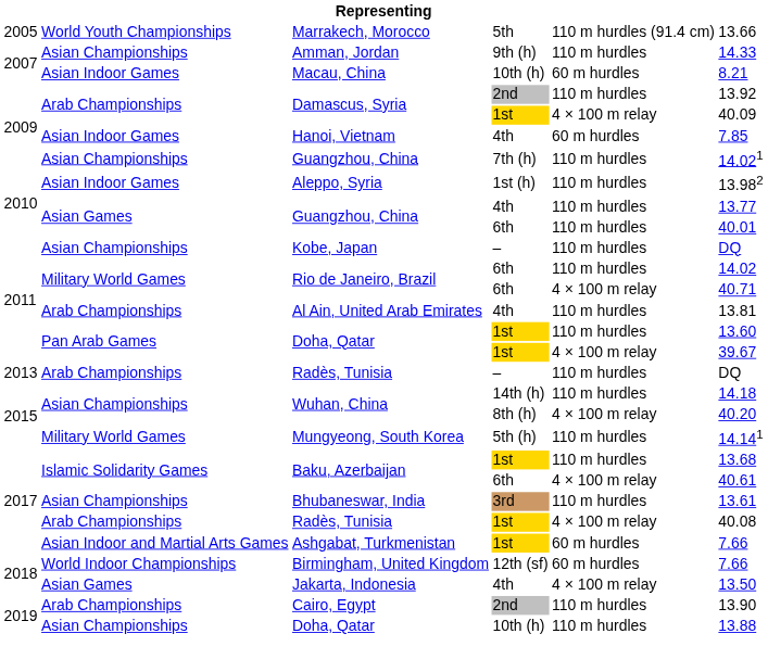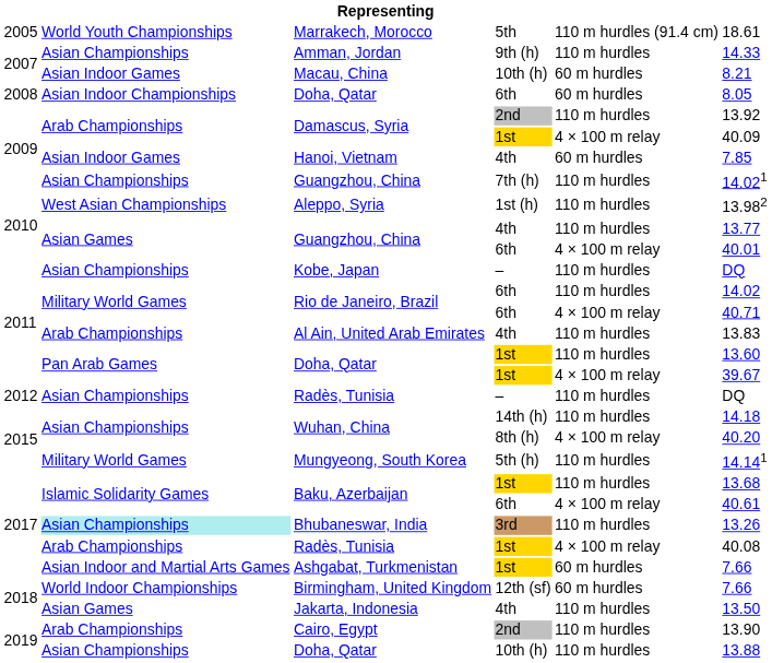Marrakech, Morocco | column 6: 13.66 -> 18.61
+ row: 2008 | Asian Indoor Championships | Doha, Qatar | 6th | 60 m hurdles | 8.05
Aleppo, Syria | column 2: Asian Indoor Games -> West Asian Championships
Guangzhou, China / 6th | column 5: 110 m hurdles -> 4 × 100 m relay
Al Ain, United Arab Emirates | column 6: 13.81 -> 13.83
Radès, Tunisia / – | column 1: 2013 -> 2012
Radès, Tunisia / – | column 2: Arab Championships -> Asian Championships
Bhubaneswar, India | column 2: no background -> paleturquoise background
Bhubaneswar, India | column 6: 13.61 -> 13.26
Jakarta, Indonesia | column 5: 4 × 100 m relay -> 110 m hurdles
